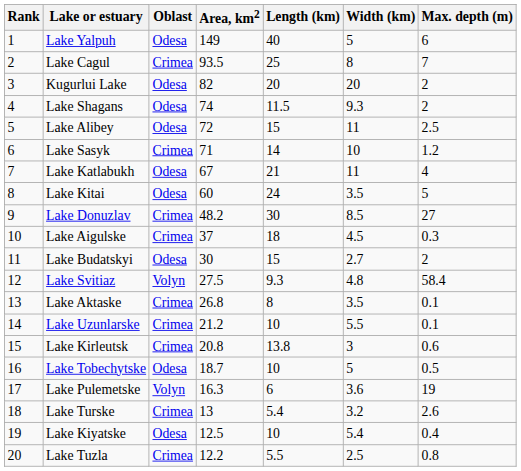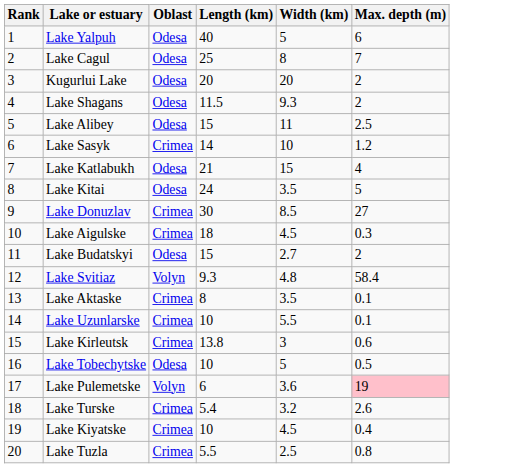- column: Area, km2 | 149 | 93.5 | 82 | 74 | 72 | 71 | 67 | 60 | 48.2 | 37 | 30 | 27.5 | 26.8 | 21.2 | 20.8 | 18.7 | 16.3 | 13 | 12.5 | 12.2
Lake Cagul | Oblast: Crimea -> Odesa
Lake Katlabukh | Width (km): 11 -> 15
Lake Pulemetske | Max. depth (m): no background -> pink background
Lake Kiyatske | Oblast: Odesa -> Crimea
Lake Kiyatske | Width (km): 5.4 -> 4.5
